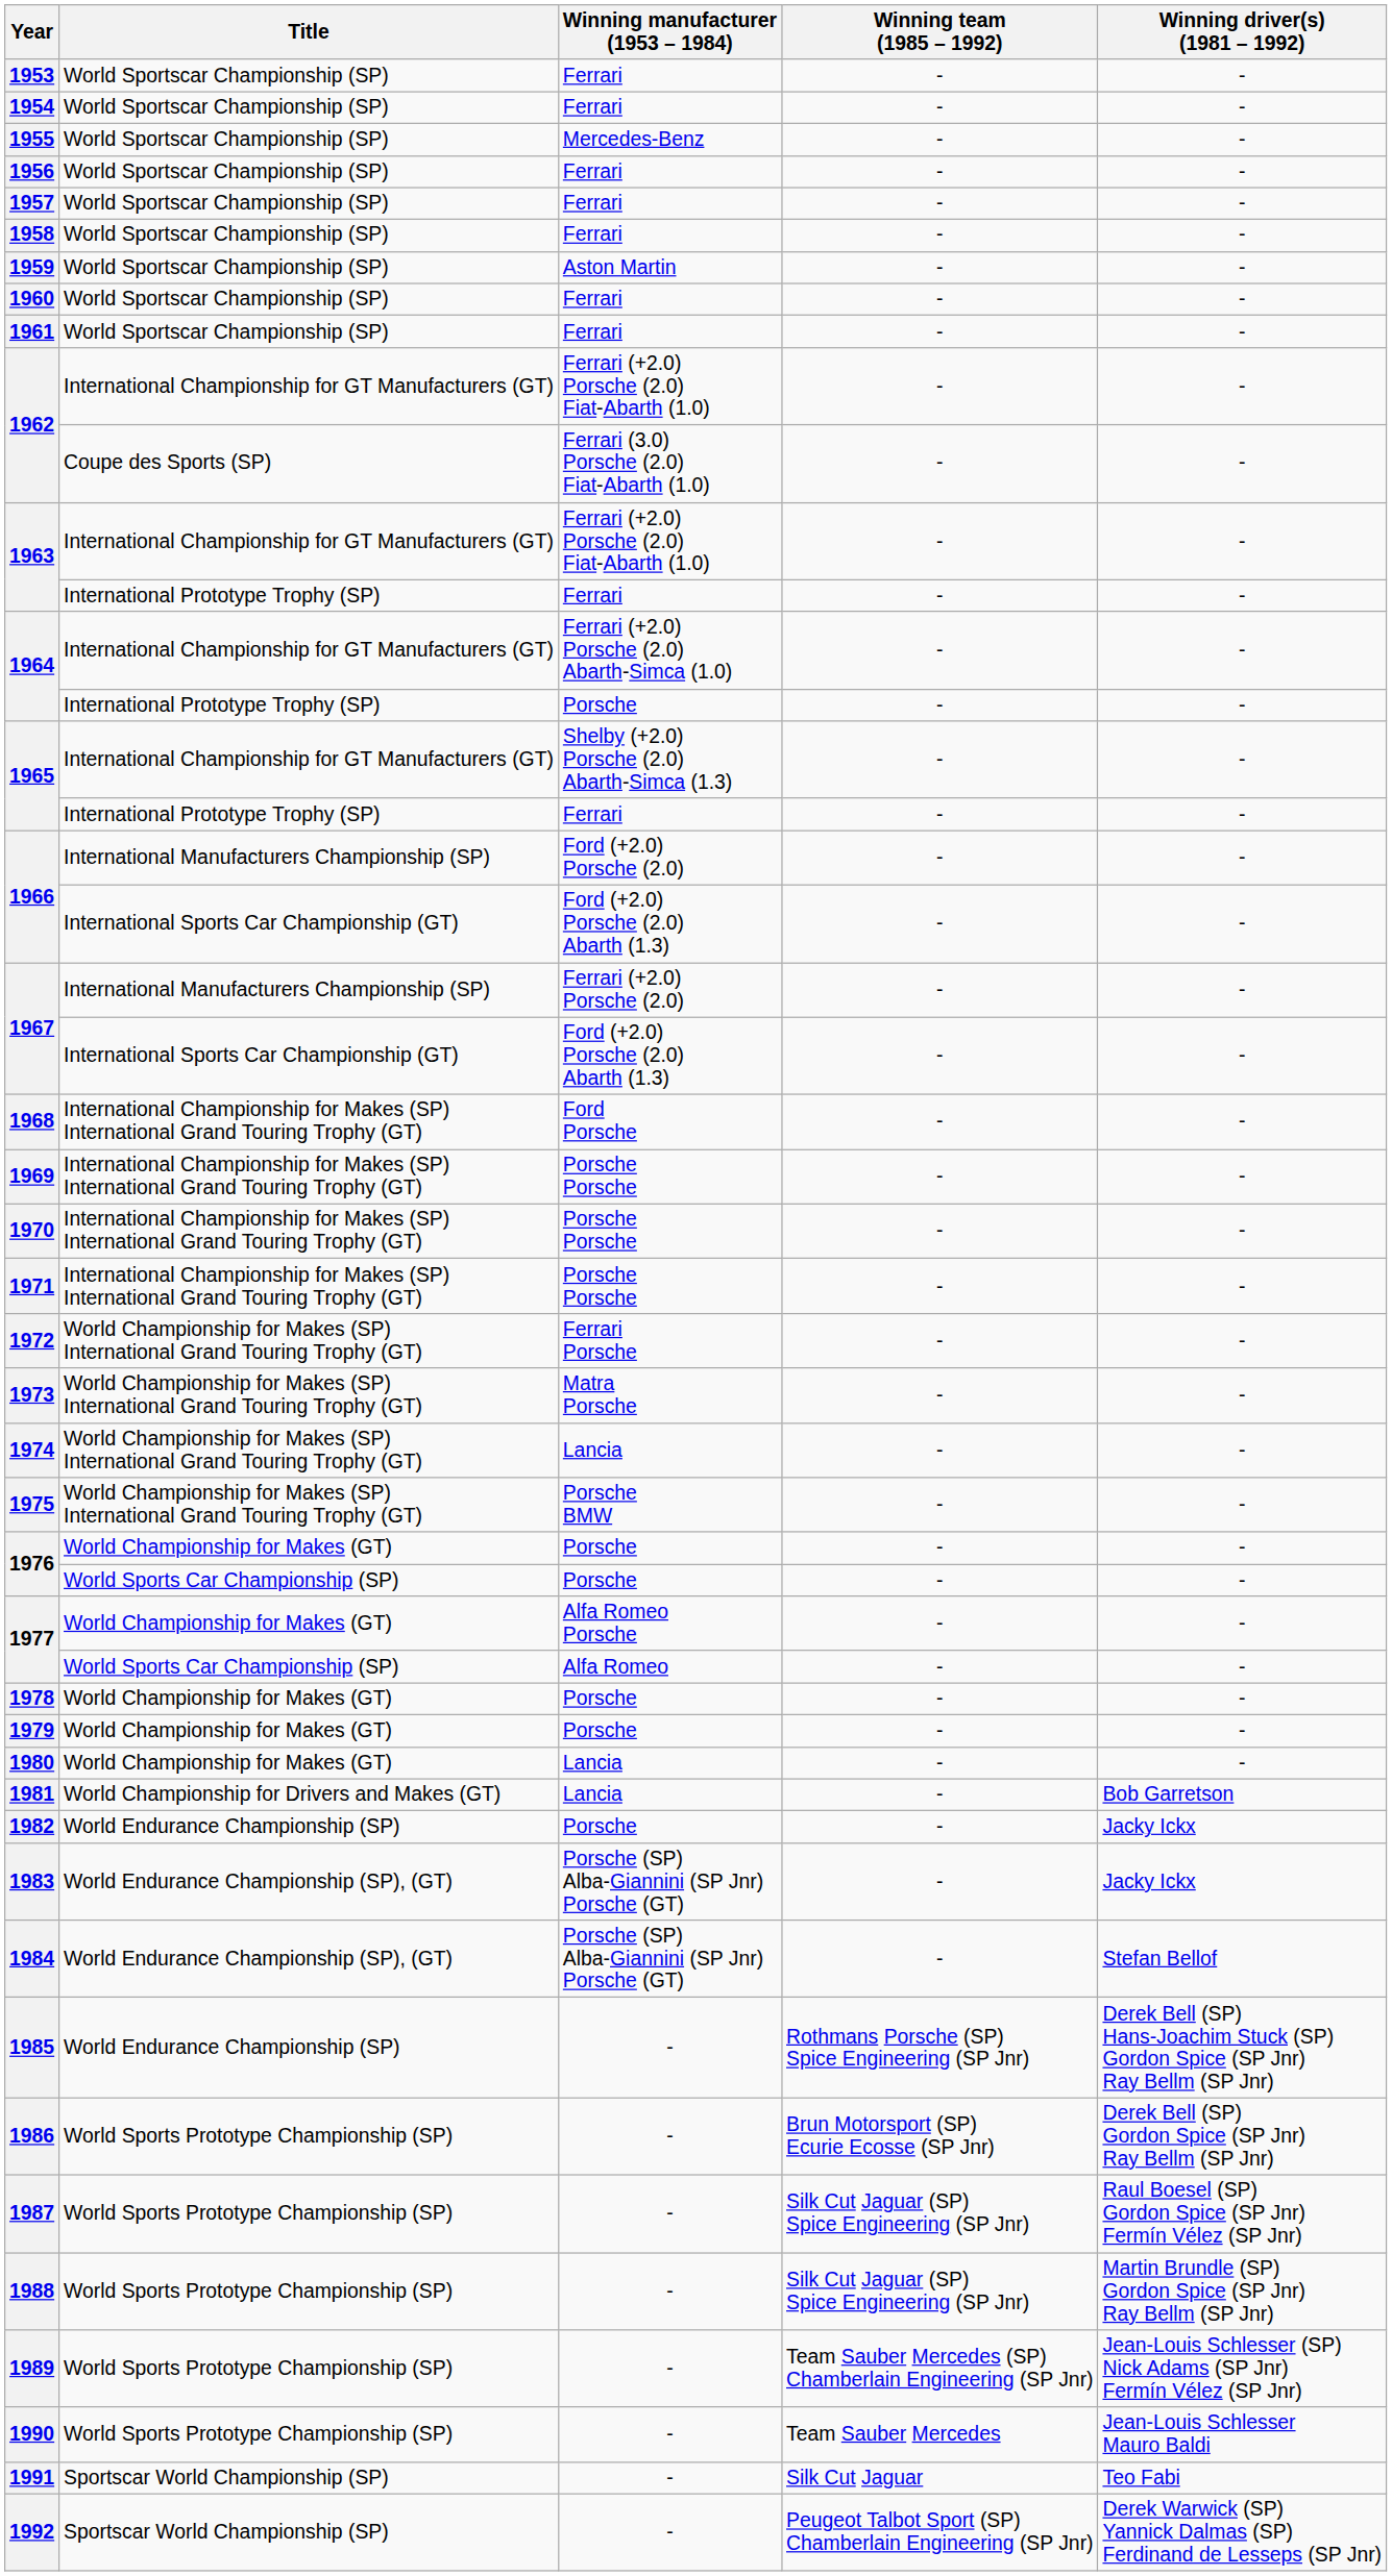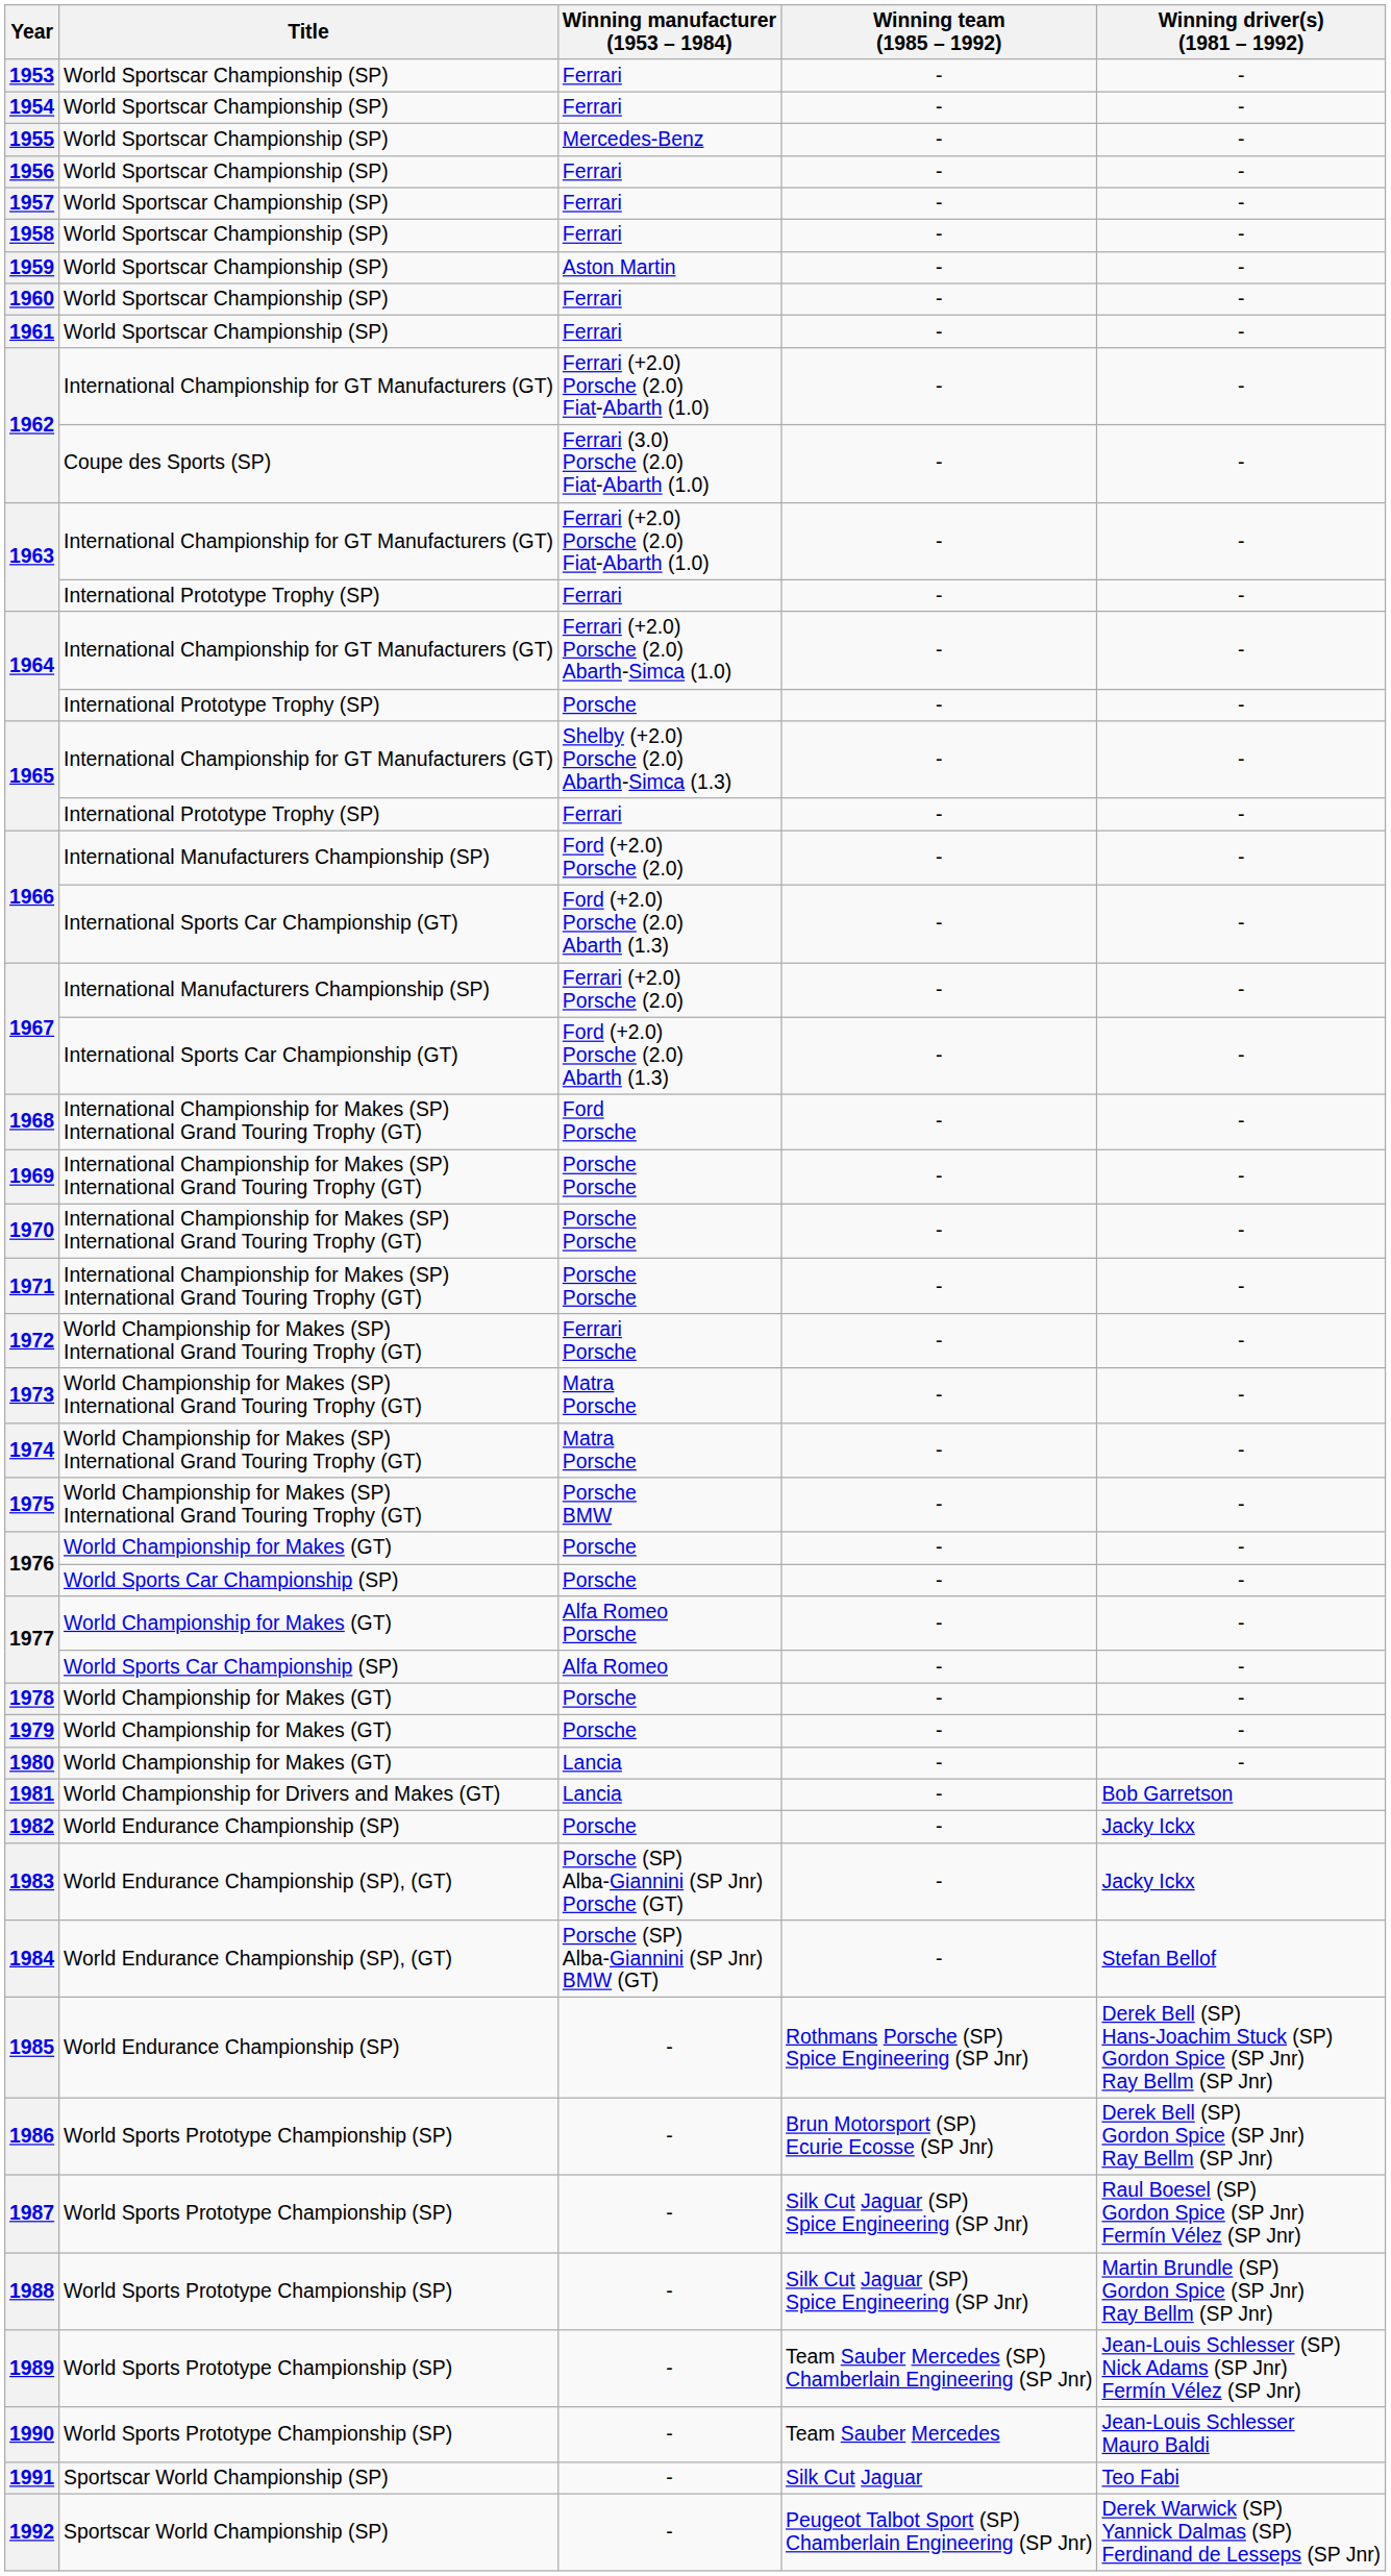1974 | Winning manufacturer (1953 – 1984): Lancia -> Matra Porsche
1984 | Winning manufacturer (1953 – 1984): Porsche (SP) Alba-Giannini (SP Jnr) Porsche (GT) -> Porsche (SP) Alba-Giannini (SP Jnr) BMW (GT)
